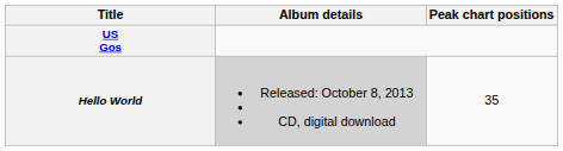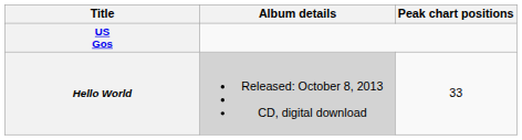Hello World | Peak chart positions: 35 -> 33
